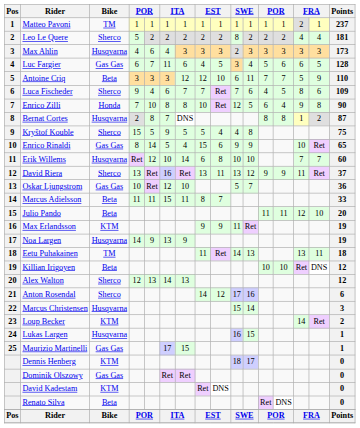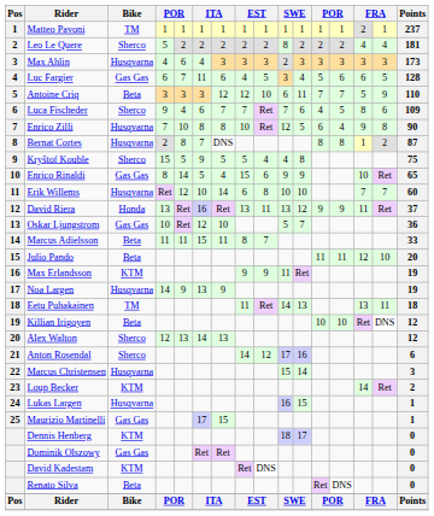Enrico Zilli | Bike: Honda -> Husqvarna
David Riera | Bike: Sherco -> Honda
